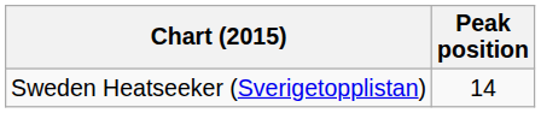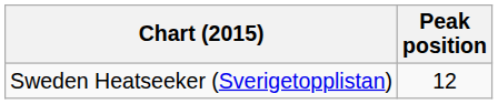Sweden Heatseeker (Sverigetopplistan) | Peak position: 14 -> 12
